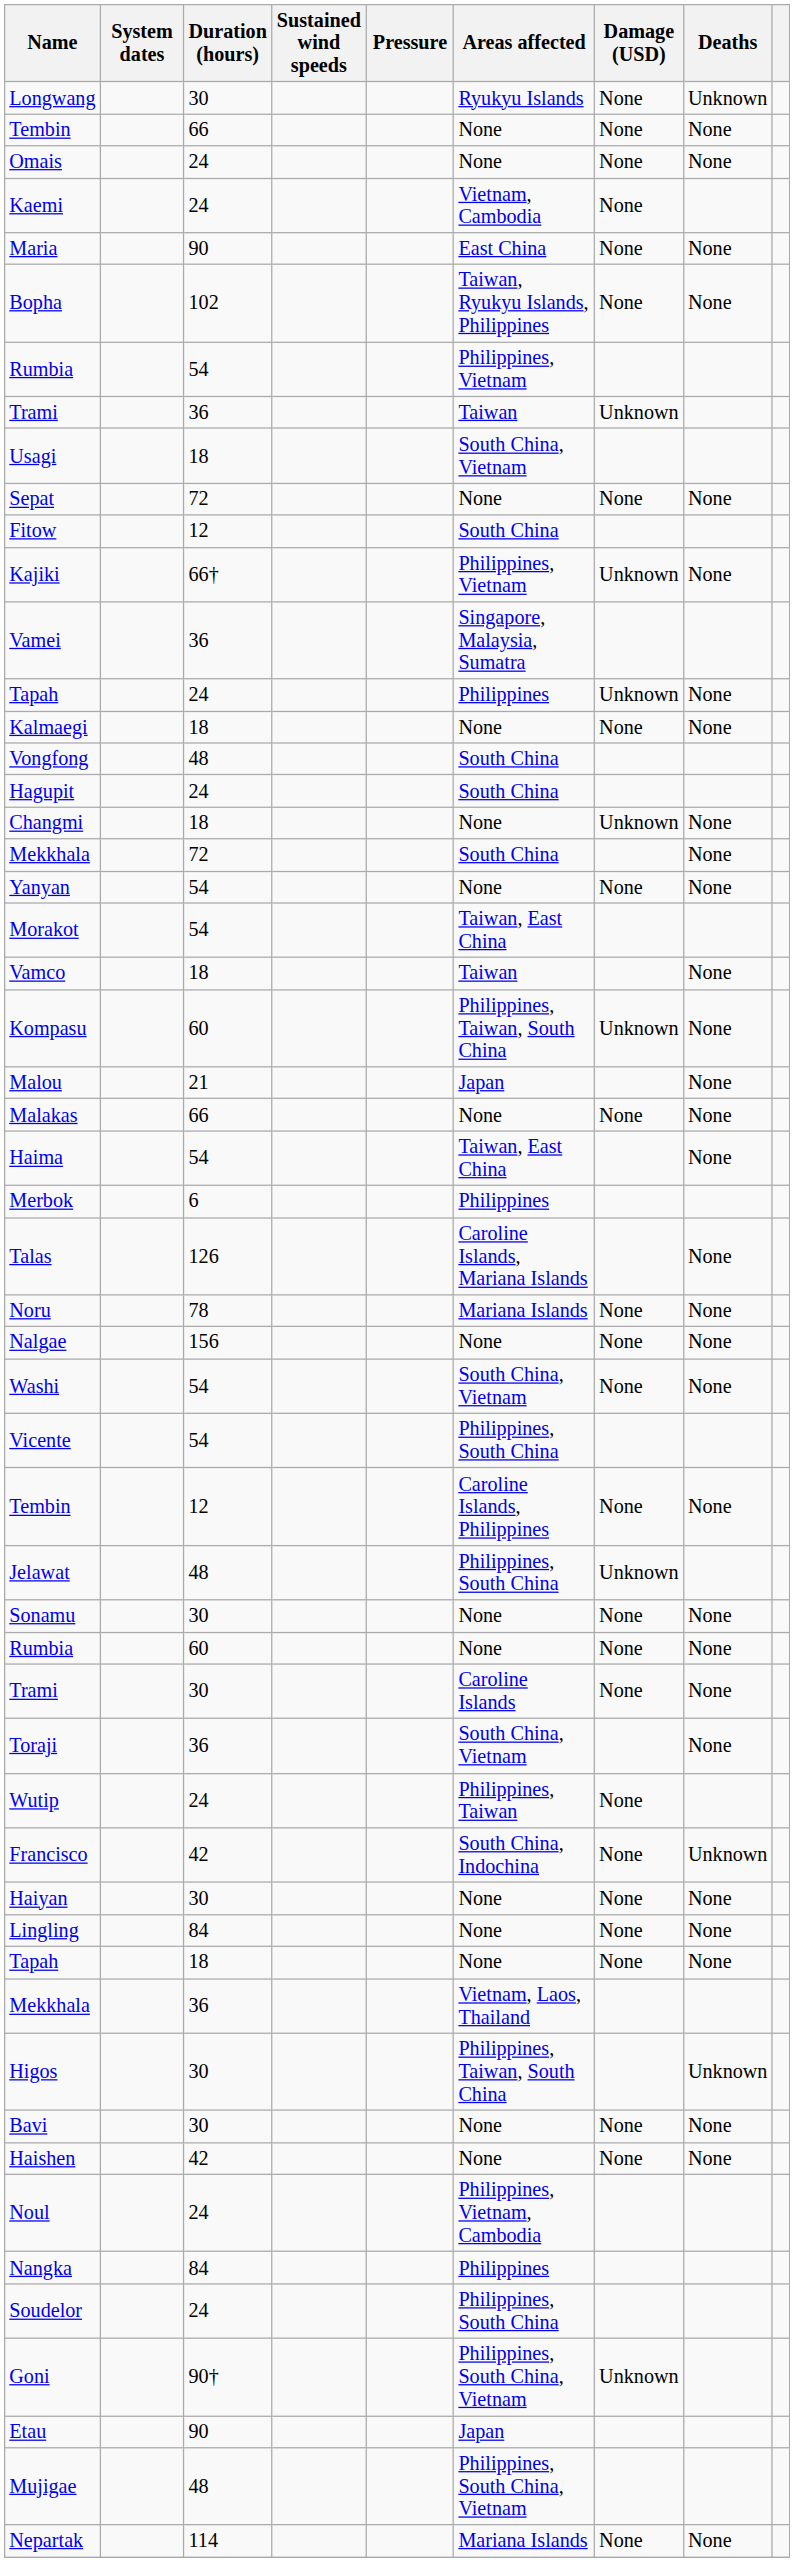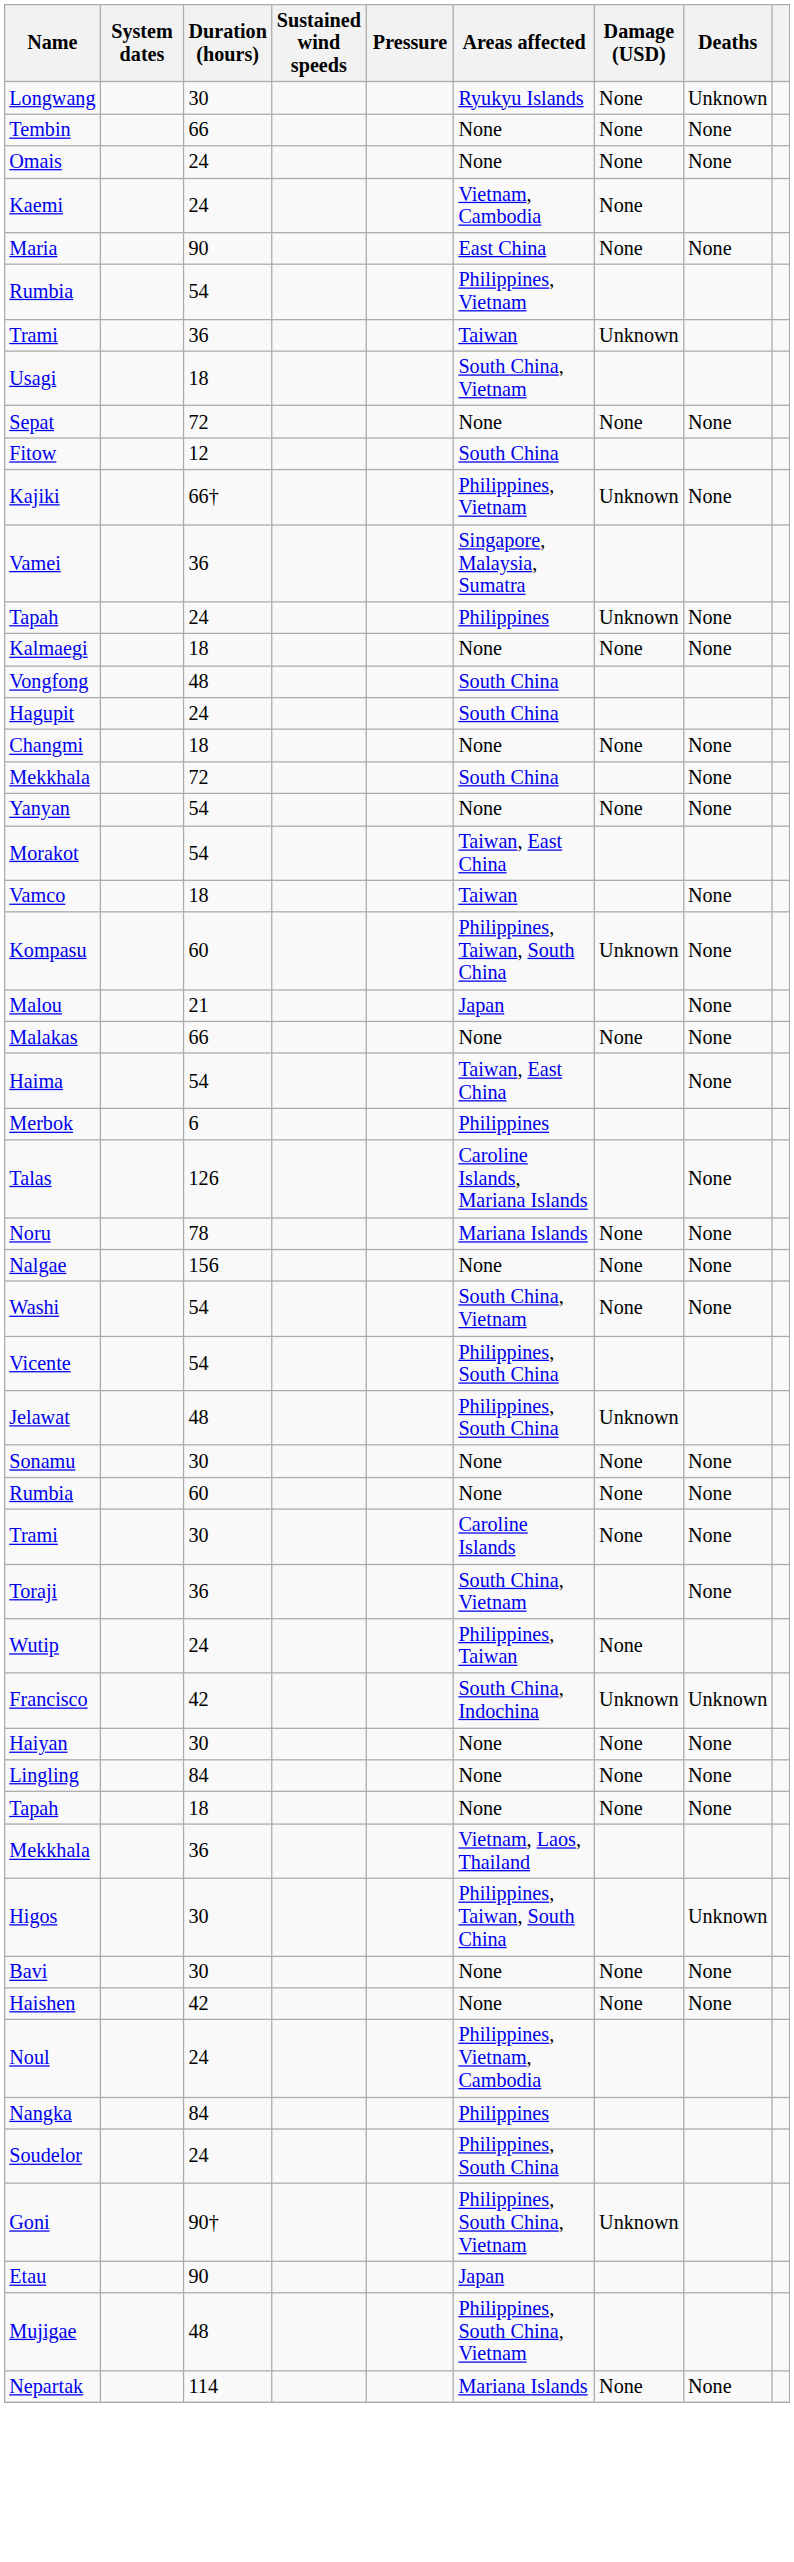- row: Bopha | 102 | Taiwan, Ryukyu Islands, Philippines | None | None
Changmi | Damage (USD): Unknown -> None
- row: Tembin | 12 | Caroline Islands, Philippines | None | None
Francisco | Damage (USD): None -> Unknown
